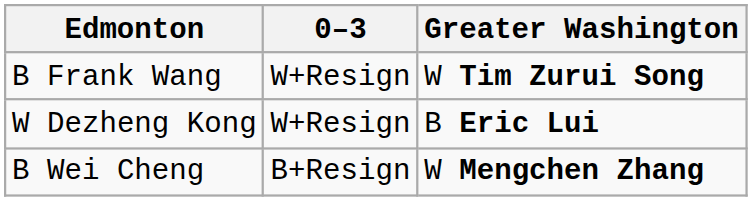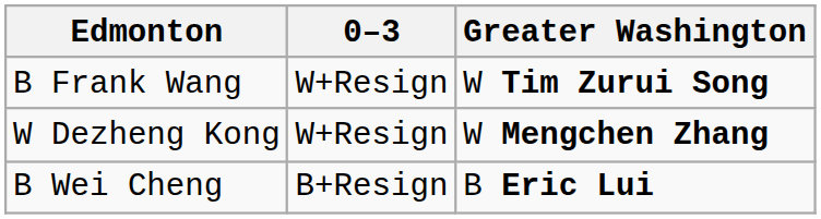W Dezheng Kong | Greater Washington: B Eric Lui -> W Mengchen Zhang
B Wei Cheng | Greater Washington: W Mengchen Zhang -> B Eric Lui
